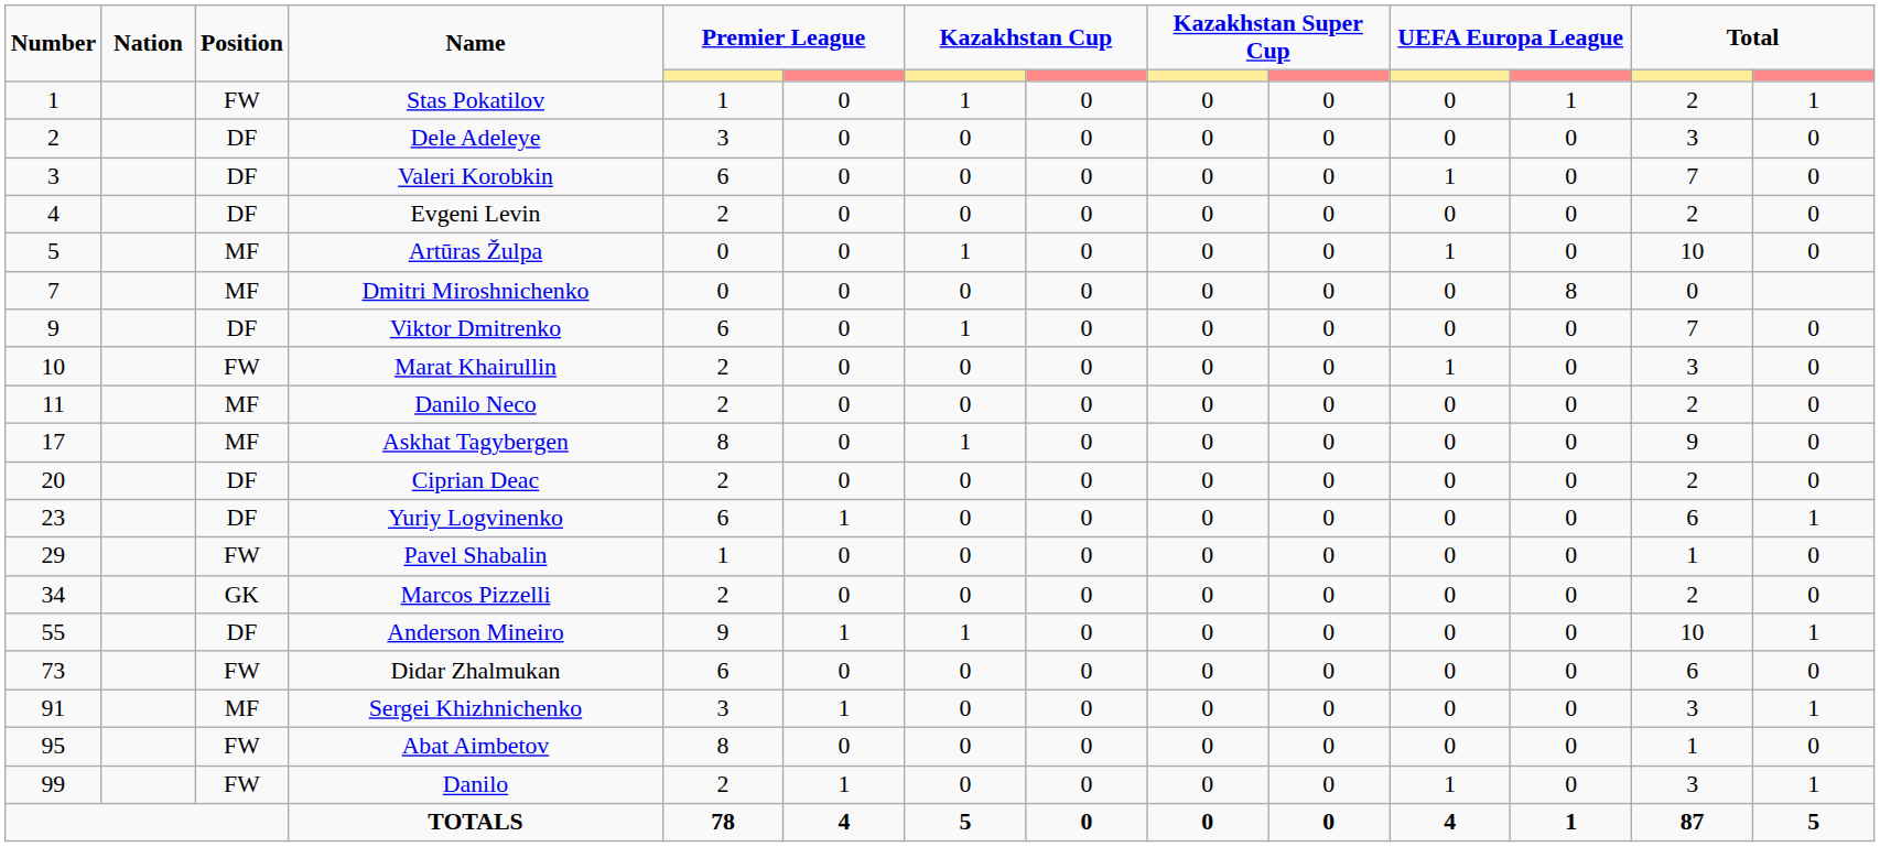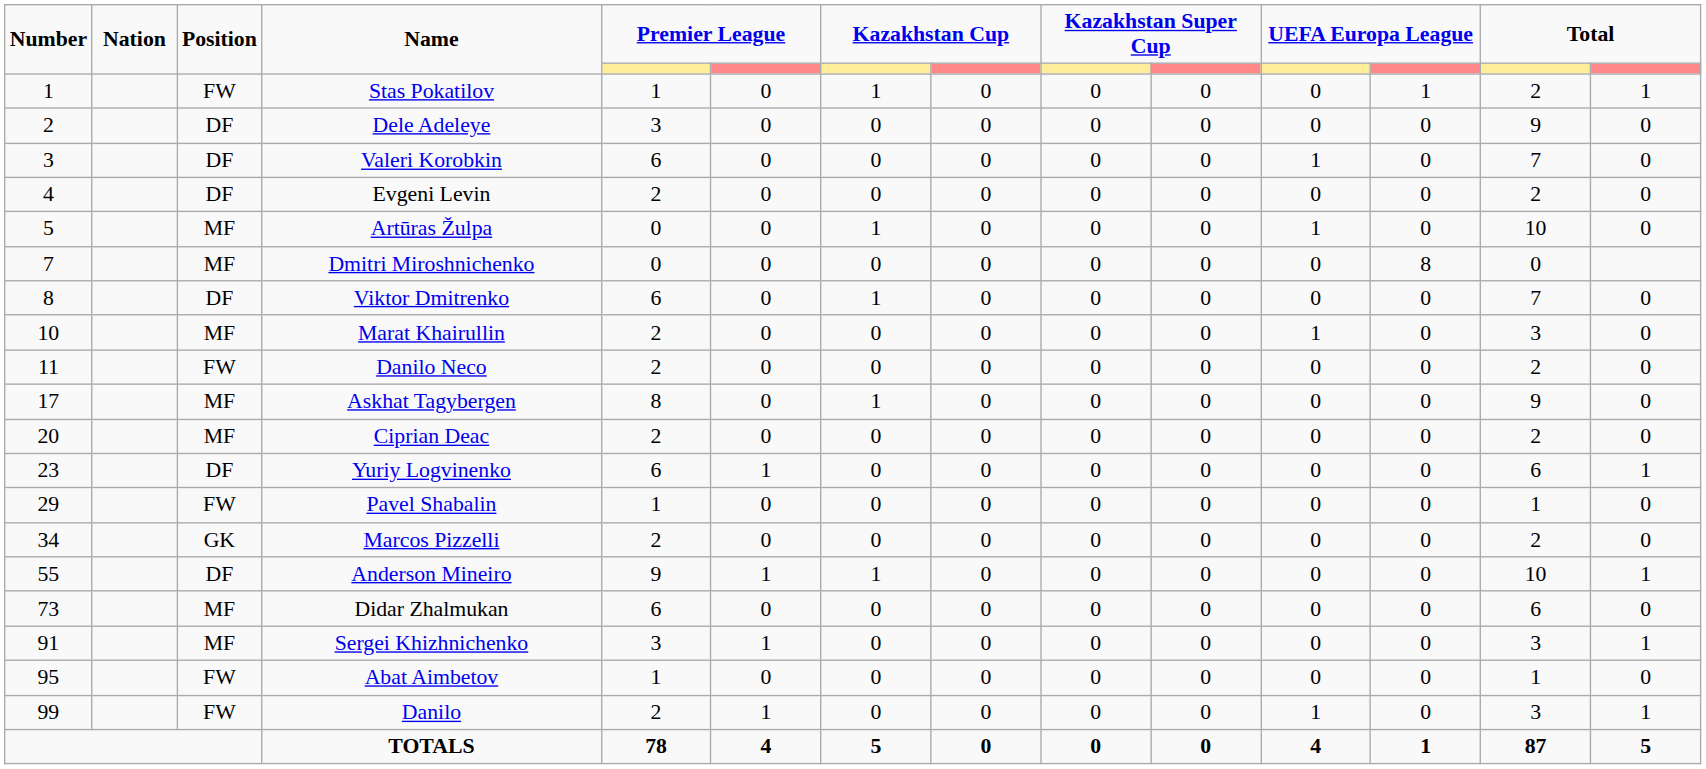Dele Adeleye | column 13: 3 -> 9
Viktor Dmitrenko | Number: 9 -> 8
Marat Khairullin | Position: FW -> MF
Danilo Neco | Position: MF -> FW
Ciprian Deac | Position: DF -> MF
Didar Zhalmukan | Position: FW -> MF
Abat Aimbetov | column 5: 8 -> 1
